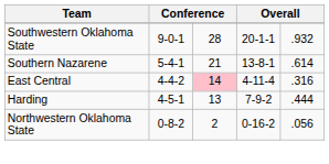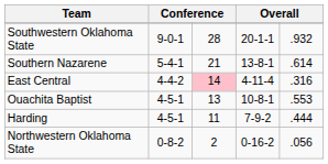+ row: Ouachita Baptist | 4-5-1 | 13 | 10-8-1 | .553
Harding | column 3: 13 -> 11
